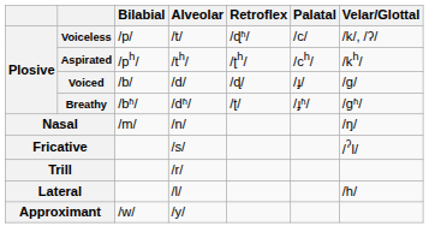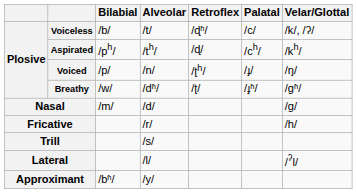Voiceless | Bilabial: /p/ -> /b/
Aspirated | Retroflex: /ʈh/ -> /ɖ/
Voiced | Bilabial: /b/ -> /p/
Voiced | Alveolar: /d/ -> /n/
Voiced | Retroflex: /ɖ/ -> /ʈh/
Voiced | Velar/Glottal: /g/ -> /ŋ/
Breathy | Bilabial: /bʱ/ -> /w/
Nasal | Alveolar: /n/ -> /d/
Nasal | Velar/Glottal: /ŋ/ -> /g/
Fricative | Alveolar: /s/ -> /r/
Fricative | Velar/Glottal: /ʔl/ -> /h/
Trill | Alveolar: /r/ -> /s/
Lateral | Velar/Glottal: /h/ -> /ʔl/
Approximant | Bilabial: /w/ -> /bʱ/
